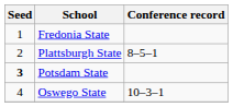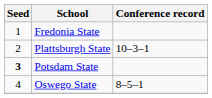Plattsburgh State | Conference record: 8–5–1 -> 10–3–1
Oswego State | Conference record: 10–3–1 -> 8–5–1
